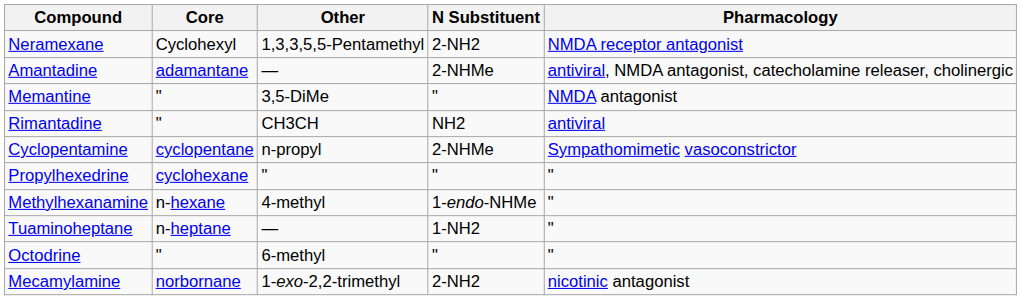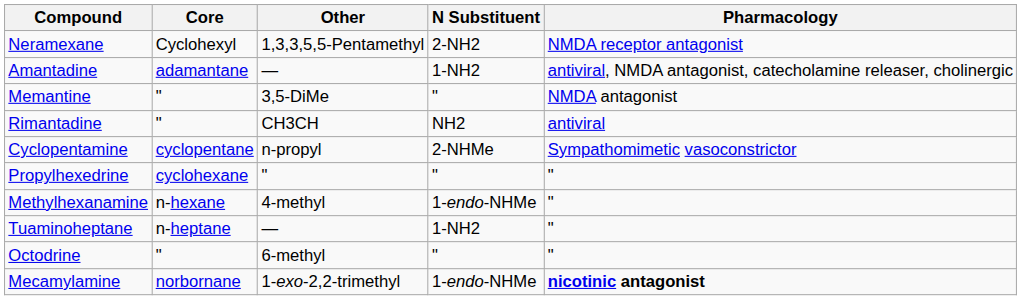Amantadine | N Substituent: 2-NHMe -> 1-NH2
Mecamylamine | N Substituent: 2-NH2 -> 1-endo-NHMe
Mecamylamine | Pharmacology: normal -> bold
